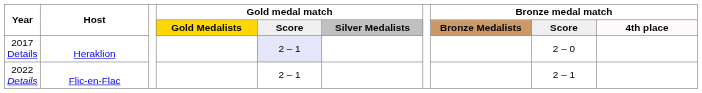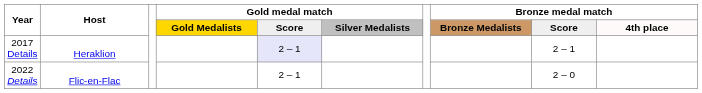2017 Details | Bronze medal match / Score: 2 – 0 -> 2 – 1
2022 Details | Bronze medal match / Score: 2 – 1 -> 2 – 0
